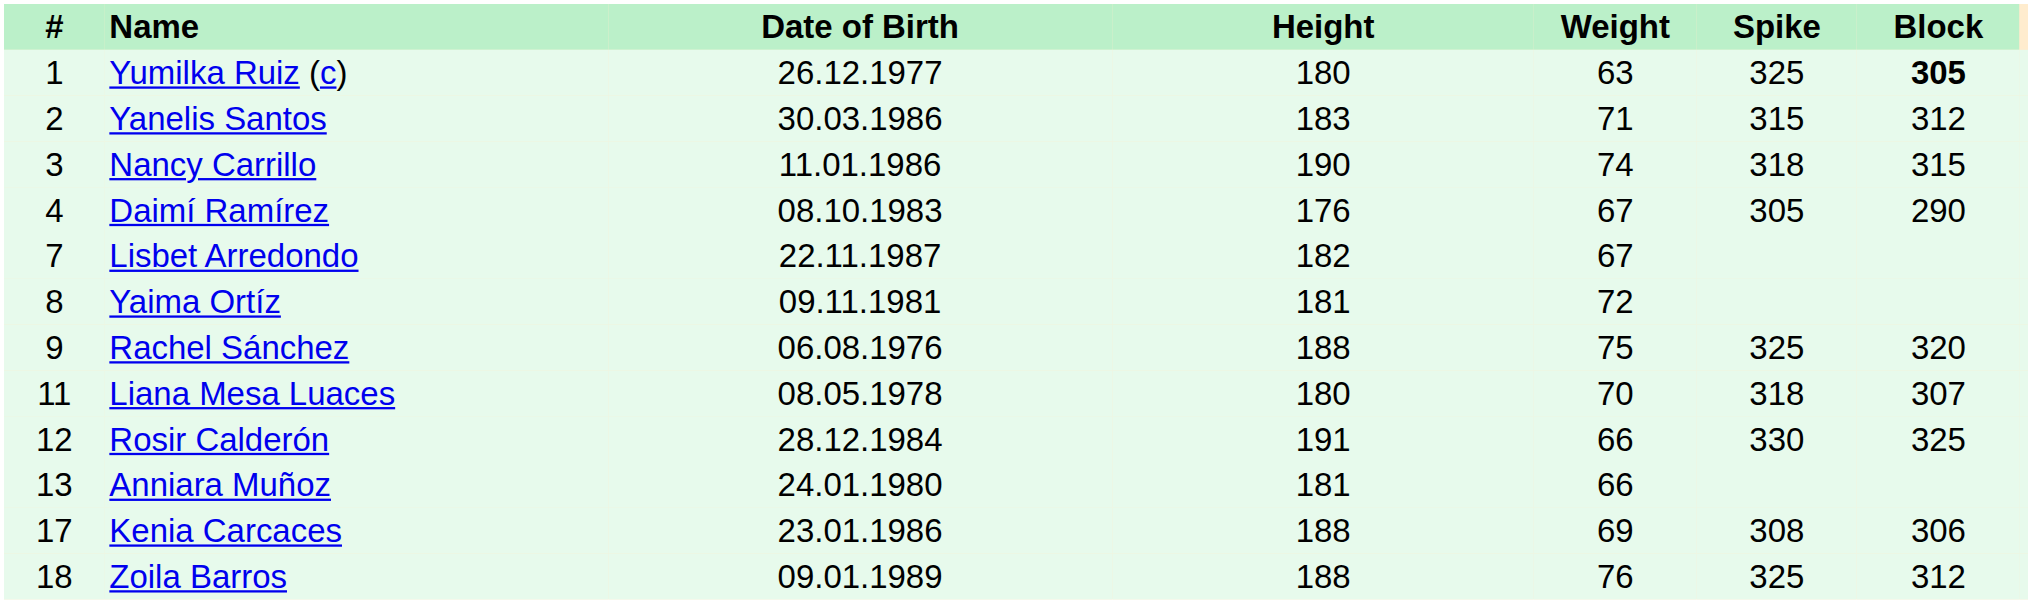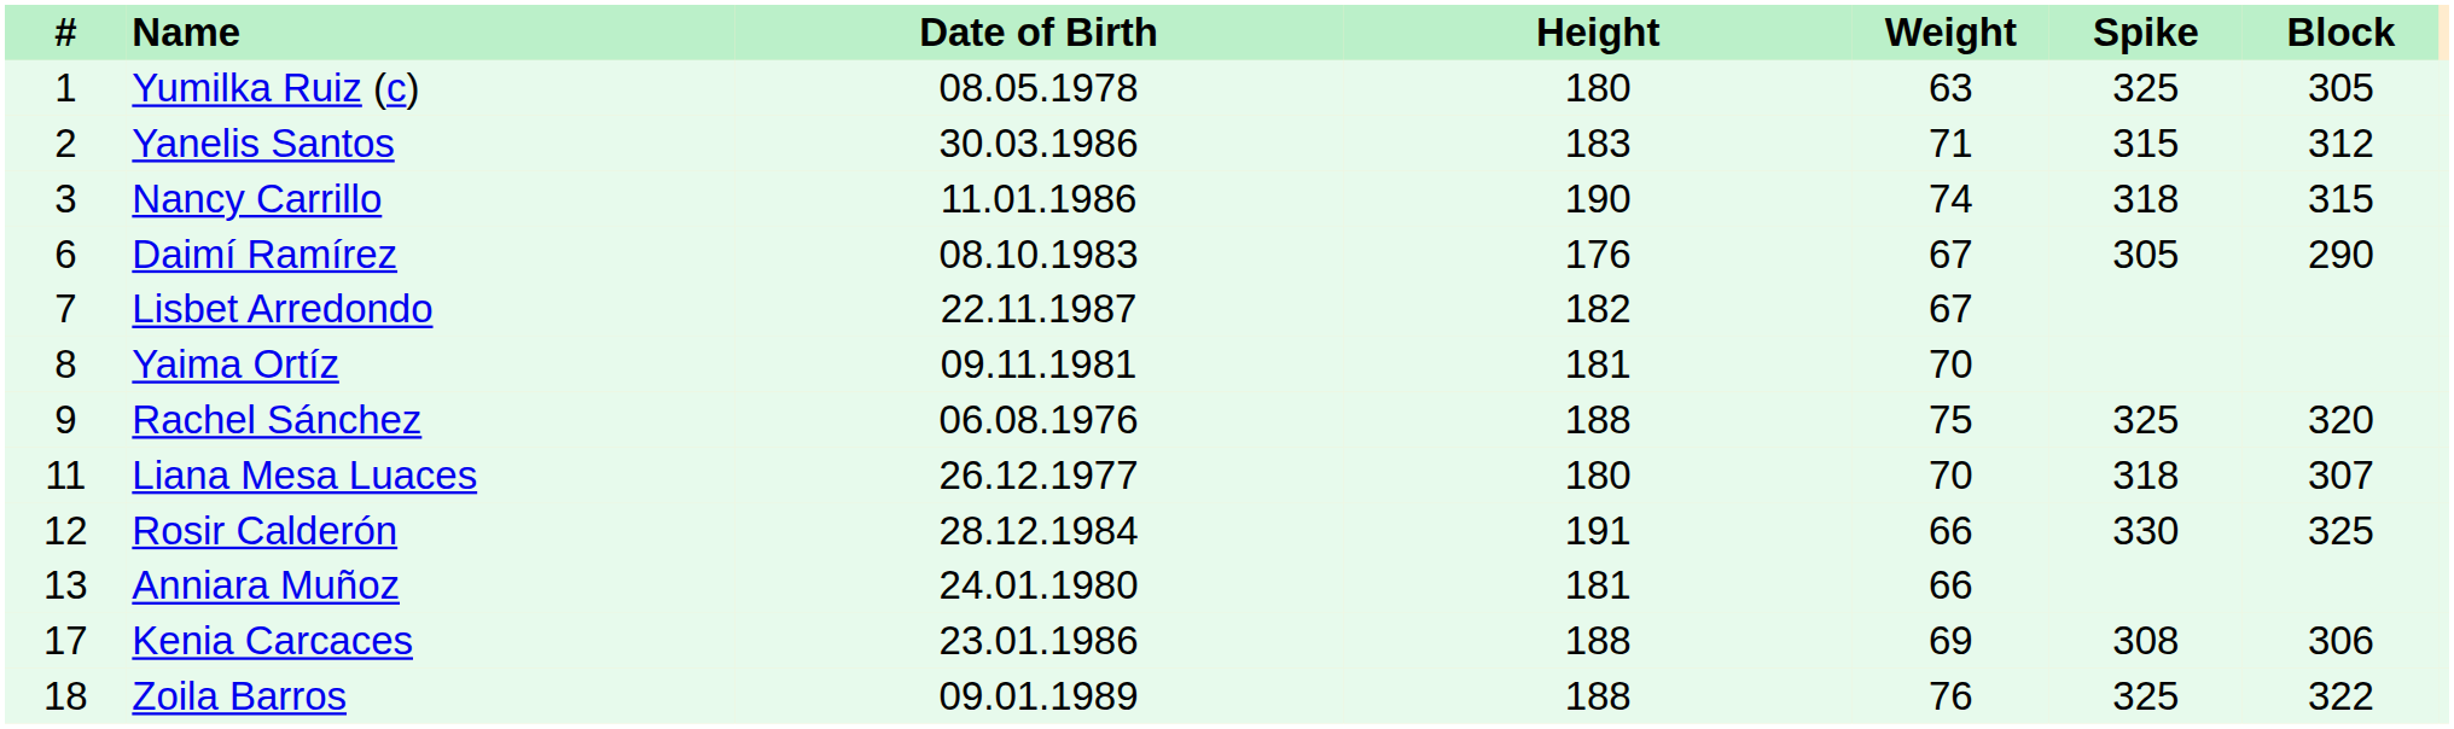Yumilka Ruiz (c) | Date of Birth: 26.12.1977 -> 08.05.1978
Yumilka Ruiz (c) | Block: bold -> normal
Daimí Ramírez | #: 4 -> 6
Yaima Ortíz | Weight: 72 -> 70
Liana Mesa Luaces | Date of Birth: 08.05.1978 -> 26.12.1977
Zoila Barros | Block: 312 -> 322
